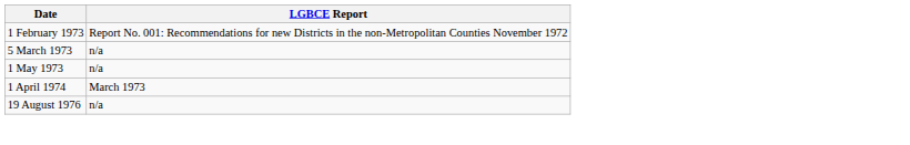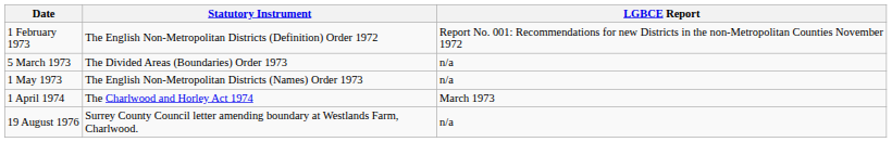+ column: Statutory Instrument | The English Non-Metropolitan Districts (Definition) Order 1972 | The Divided Areas (Boundaries) Order 1973 | The English Non-Metropolitan Districts (Names) Order 1973 | The Charlwood and Horley Act 1974 | Surrey County Council letter amending boundary at Westlands Farm, Charlwood.
